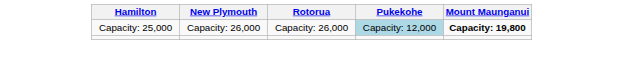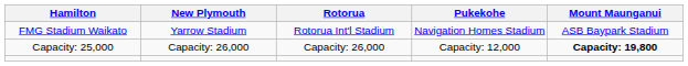+ row: FMG Stadium Waikato | Yarrow Stadium | Rotorua Int'l Stadium | Navigation Homes Stadium | ASB Baypark Stadium
Capacity: 25,000 | Pukekohe: lightblue background -> no background
